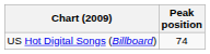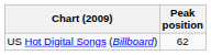US Hot Digital Songs (Billboard) | Peak position: 74 -> 62
